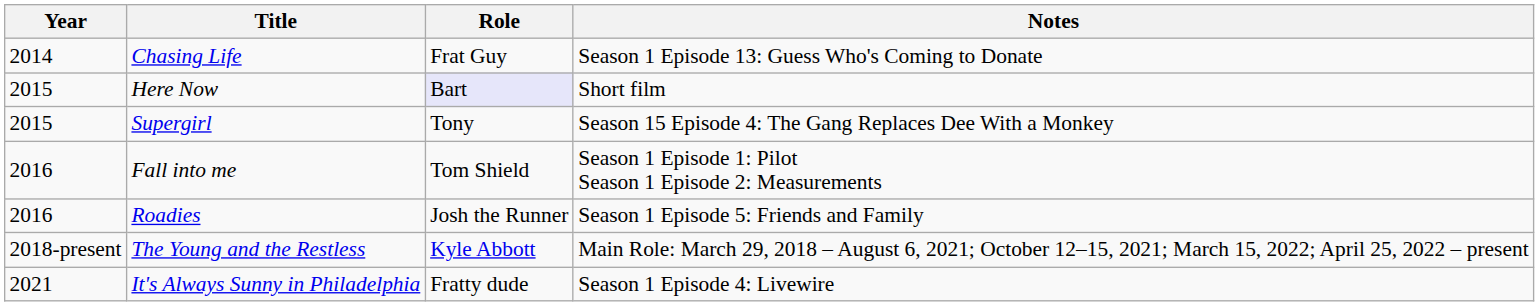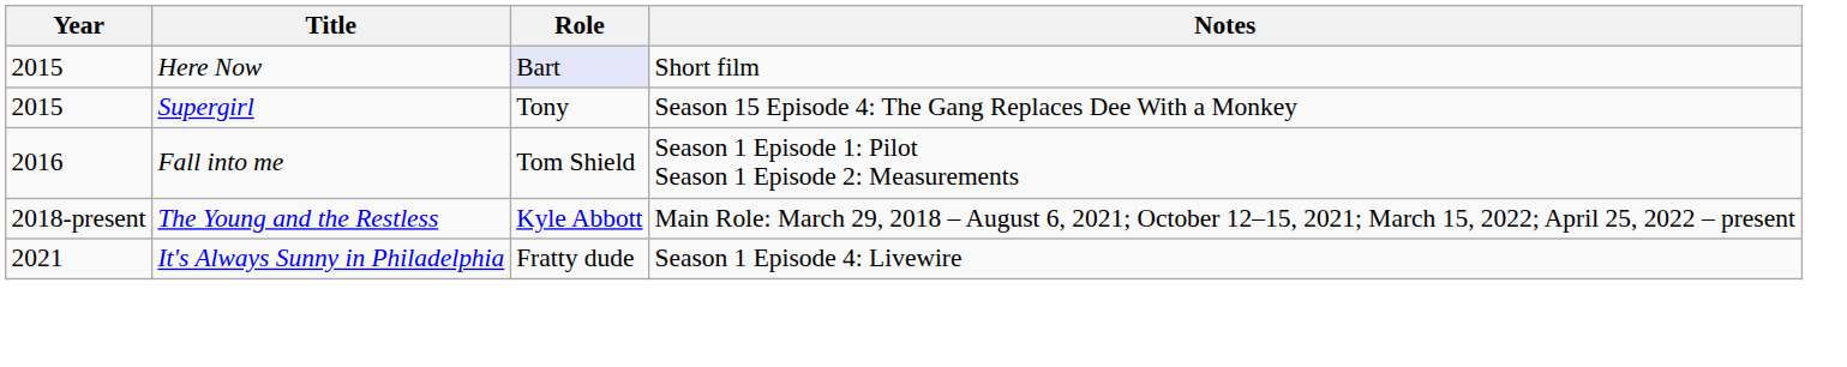- row: 2014 | Chasing Life | Frat Guy | Season 1 Episode 13: Guess Who's Coming to Donate
- row: 2016 | Roadies | Josh the Runner | Season 1 Episode 5: Friends and Family
